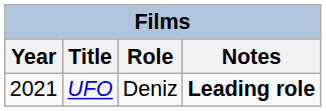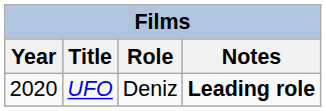UFO | Year: 2021 -> 2020
